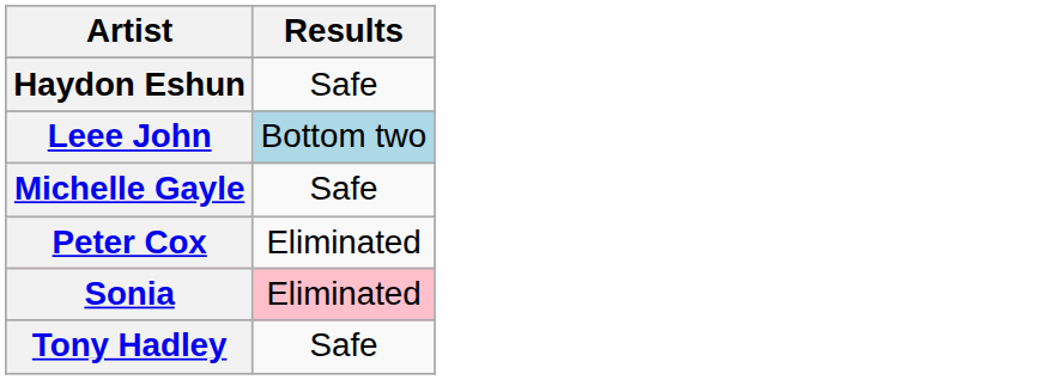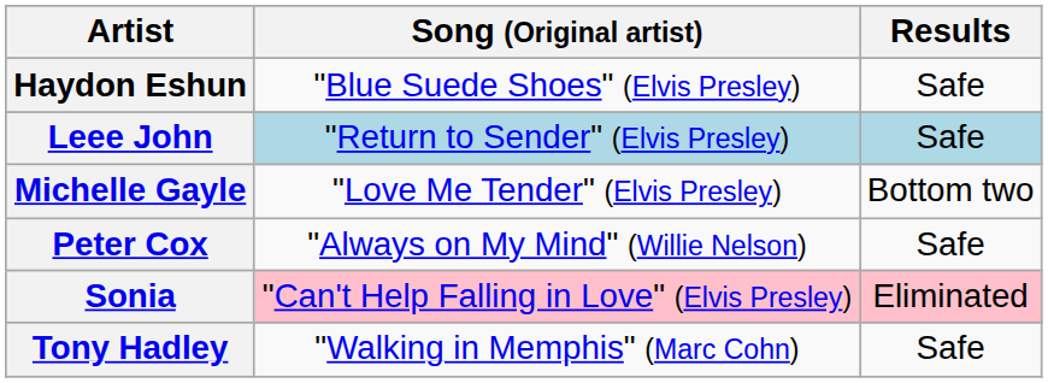+ column: Song (Original artist) | "Blue Suede Shoes" (Elvis Presley) | "Return to Sender" (Elvis Presley) | "Love Me Tender" (Elvis Presley) | "Always on My Mind" (Willie Nelson) | "Can't Help Falling in Love" (Elvis Presley) | "Walking in Memphis" (Marc Cohn)
Leee John | Results: Bottom two -> Safe
Michelle Gayle | Results: Safe -> Bottom two
Peter Cox | Results: Eliminated -> Safe
